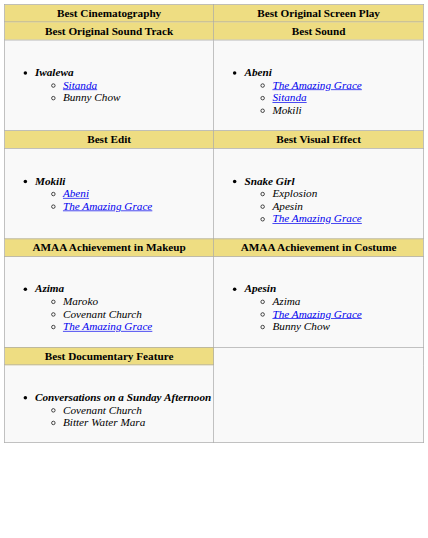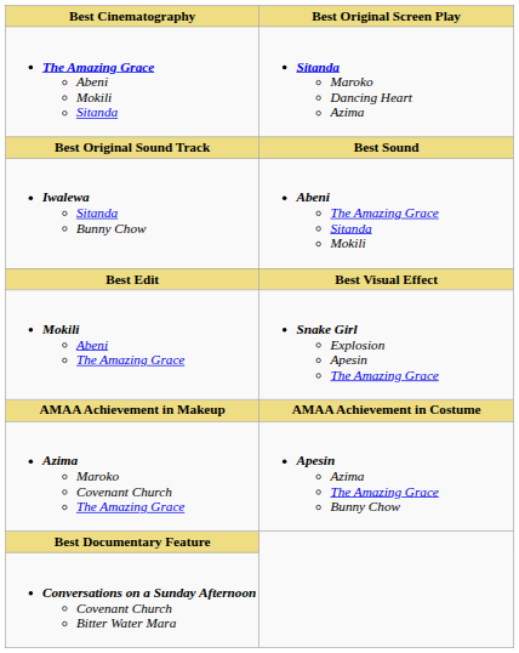+ row: The Amazing Grace Abeni Mokili Sitanda | Sitanda Maroko Dancing Heart Azima
